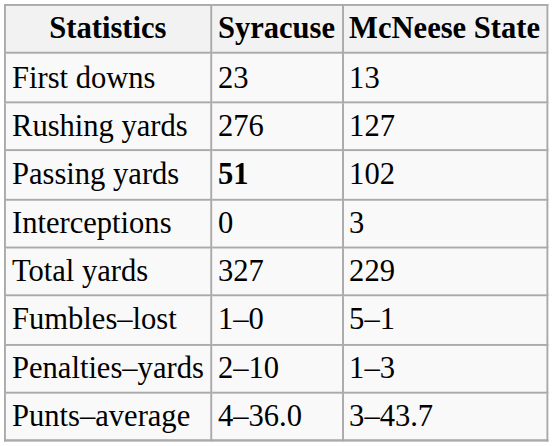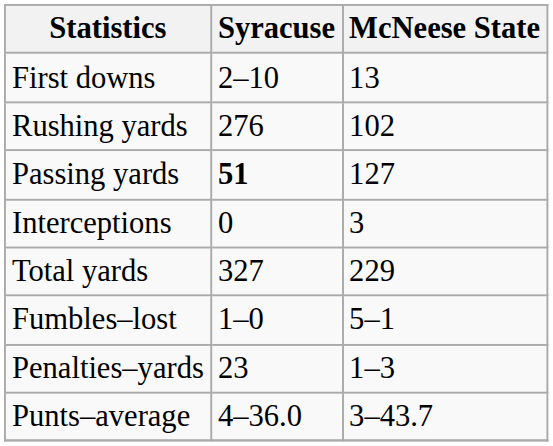First downs | Syracuse: 23 -> 2–10
Rushing yards | McNeese State: 127 -> 102
Passing yards | McNeese State: 102 -> 127
Penalties–yards | Syracuse: 2–10 -> 23
